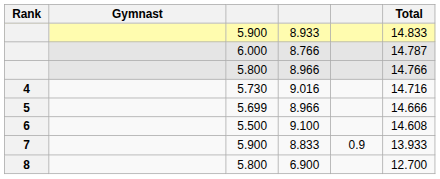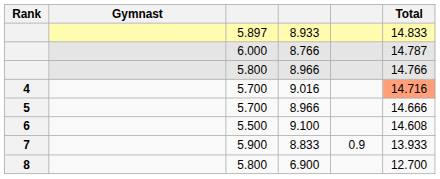8.933 | column 3: 5.900 -> 5.897
9.016 | column 3: 5.730 -> 5.700
9.016 | Total: no background -> lightsalmon background
5 / 8.966 | column 3: 5.699 -> 5.700
